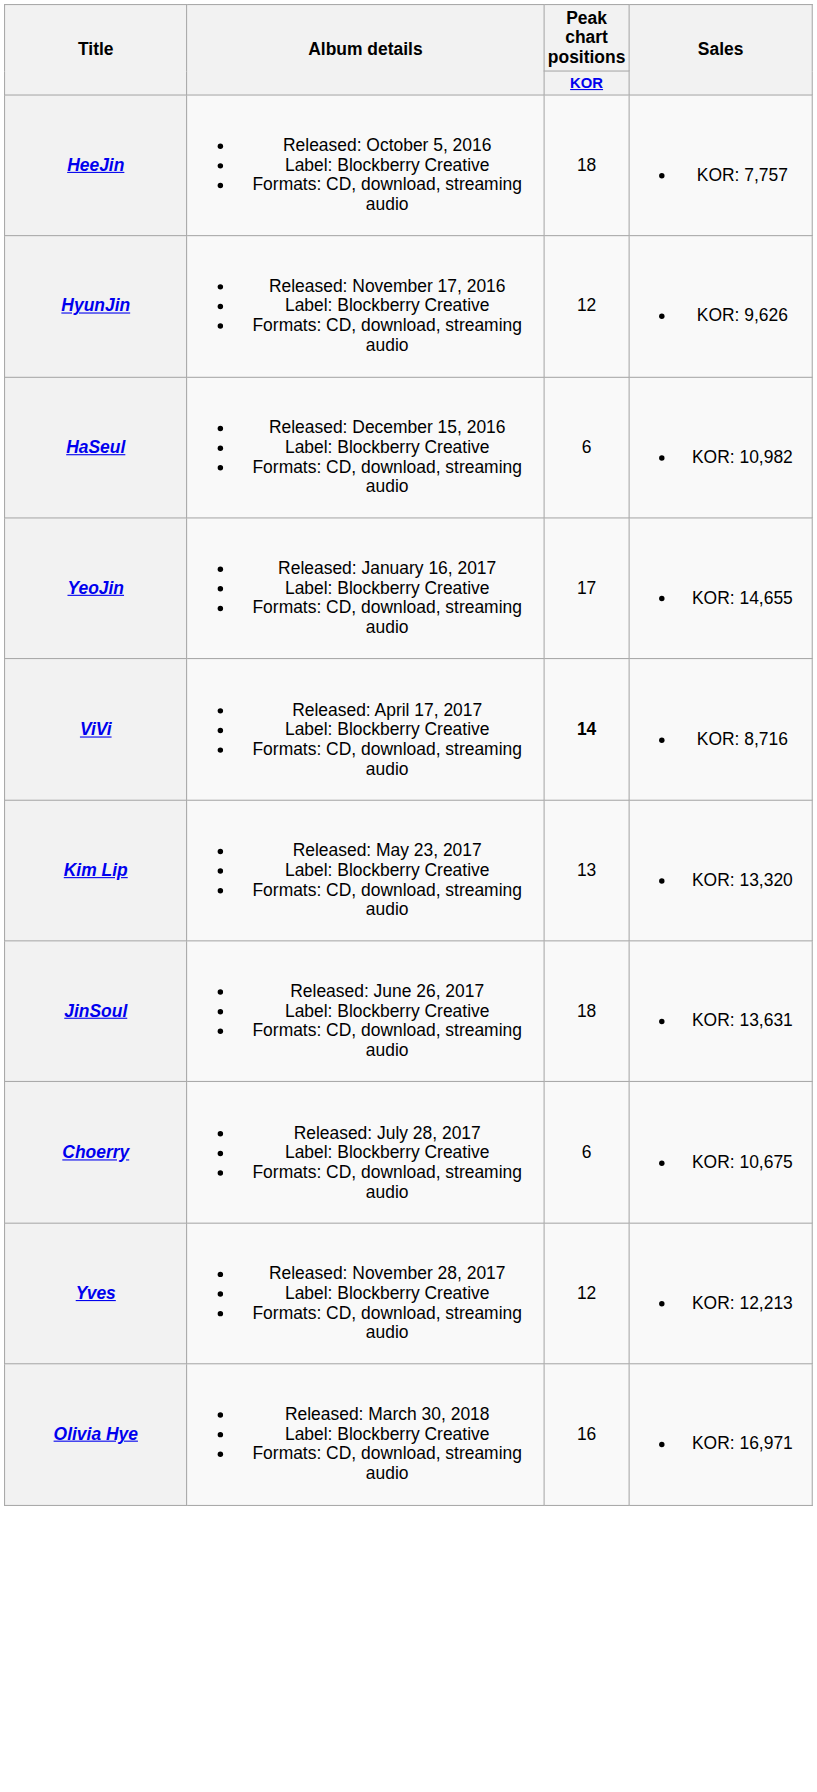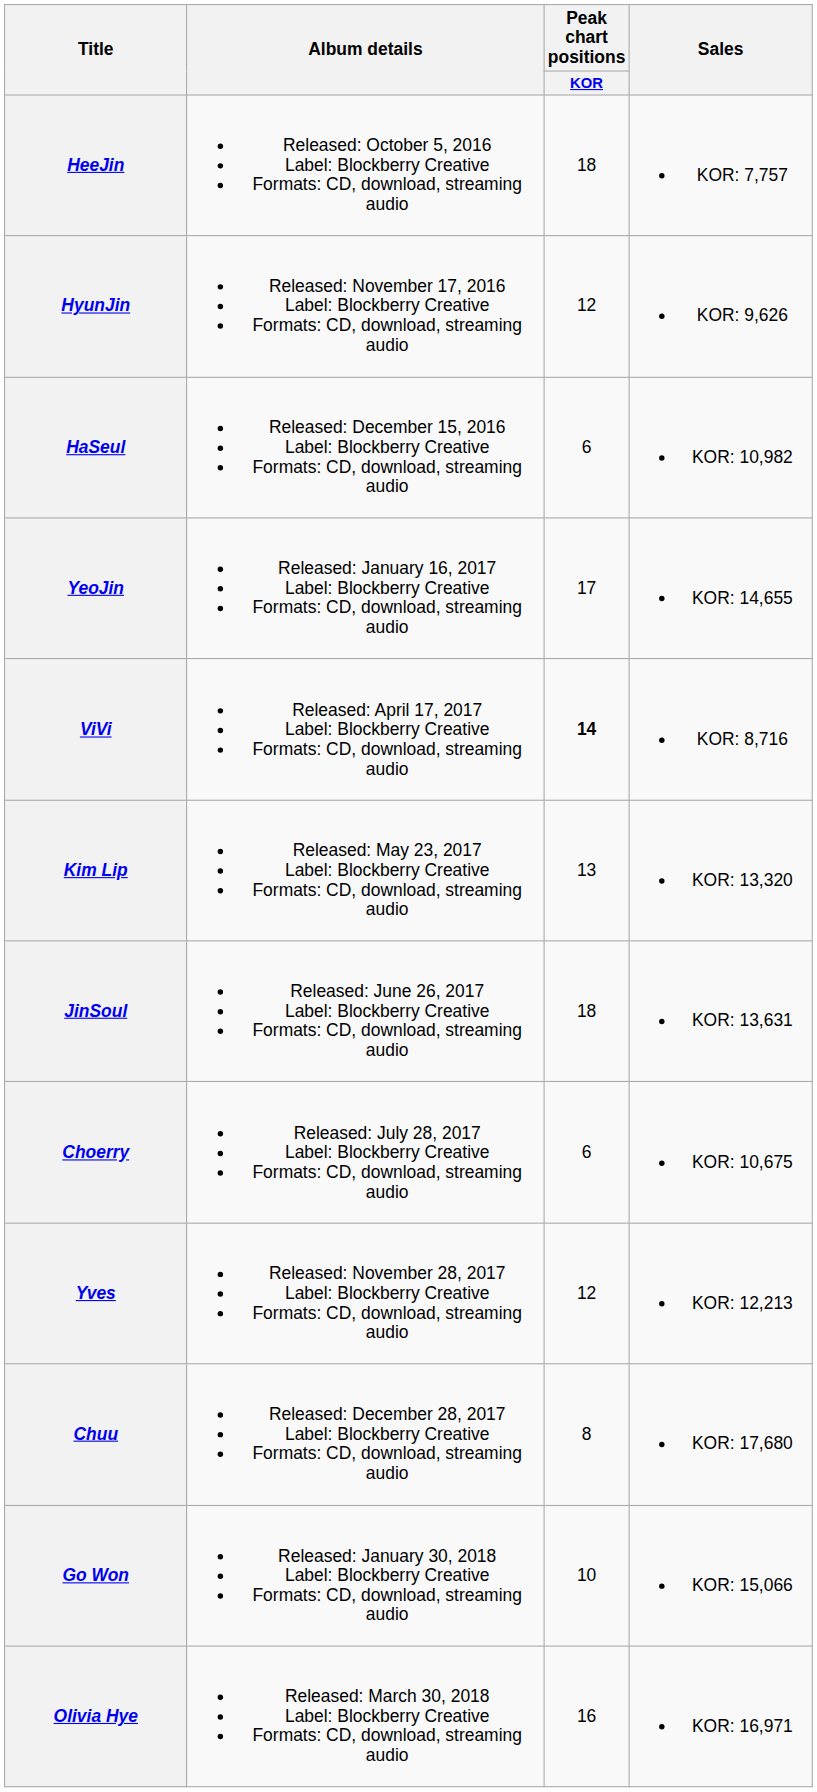+ row: Chuu | Released: December 28, 2017 Label: Blockberry Creative Formats: CD, download, streaming audio | 8 | KOR: 17,680
+ row: Go Won | Released: January 30, 2018 Label: Blockberry Creative Formats: CD, download, streaming audio | 10 | KOR: 15,066
